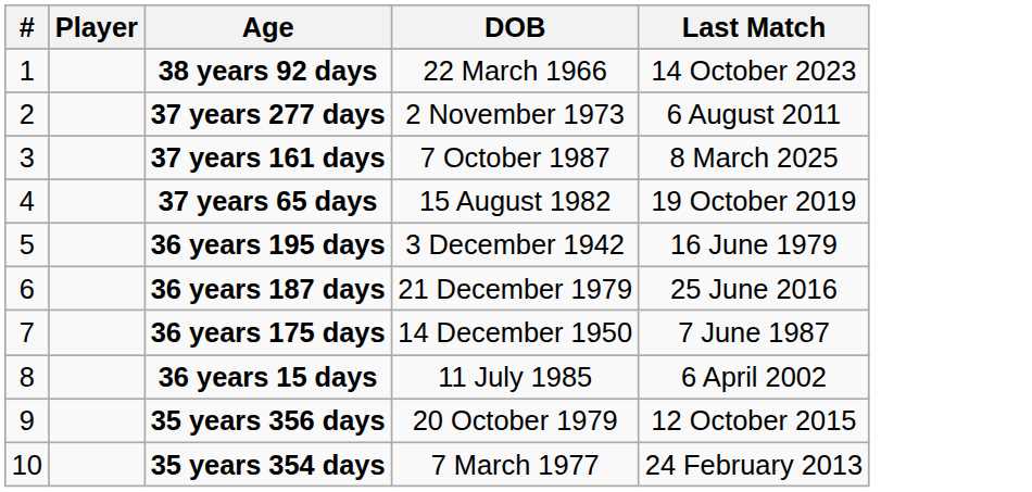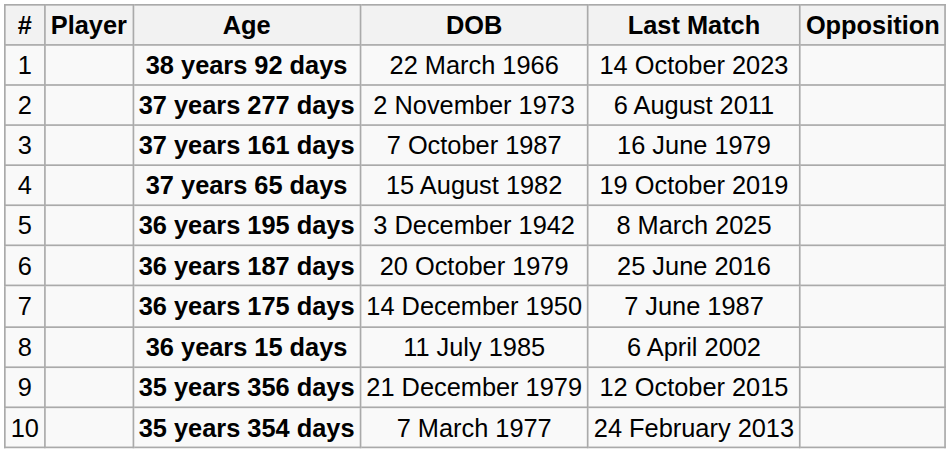+ column: Opposition
37 years 161 days | Last Match: 8 March 2025 -> 16 June 1979
36 years 195 days | Last Match: 16 June 1979 -> 8 March 2025
36 years 187 days | DOB: 21 December 1979 -> 20 October 1979
35 years 356 days | DOB: 20 October 1979 -> 21 December 1979
